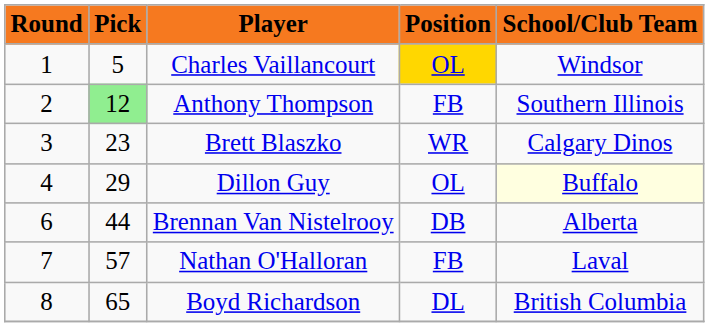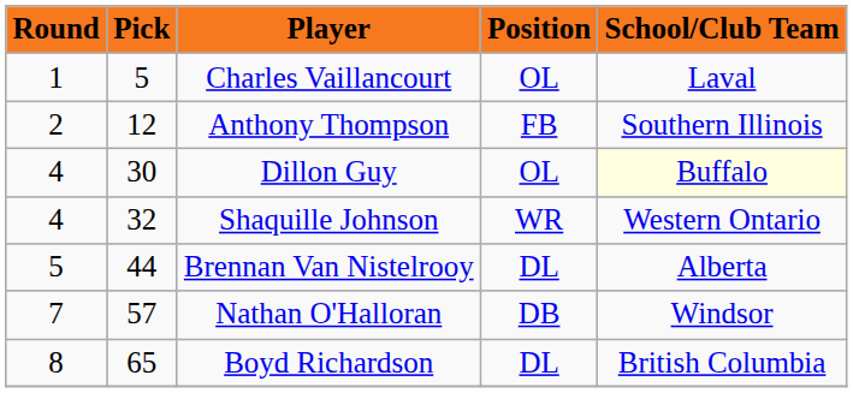Charles Vaillancourt | Position: gold background -> no background
Charles Vaillancourt | School/Club Team: Windsor -> Laval
Anthony Thompson | Pick: lightgreen background -> no background
- row: 3 | 23 | Brett Blaszko | WR | Calgary Dinos
Dillon Guy | Pick: 29 -> 30
+ row: 4 | 32 | Shaquille Johnson | WR | Western Ontario
Brennan Van Nistelrooy | Round: 6 -> 5
Brennan Van Nistelrooy | Position: DB -> DL
Nathan O'Halloran | Position: FB -> DB
Nathan O'Halloran | School/Club Team: Laval -> Windsor
